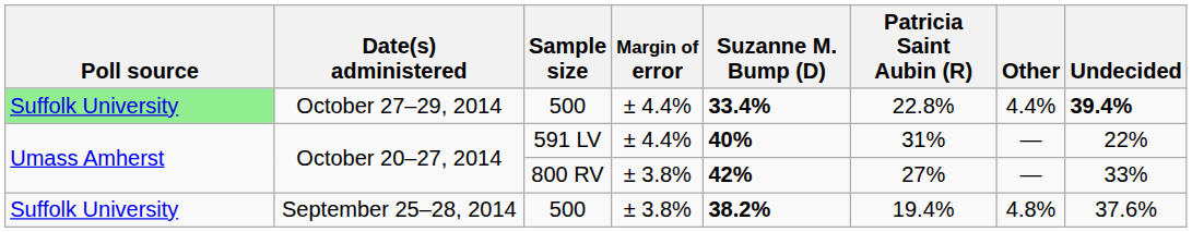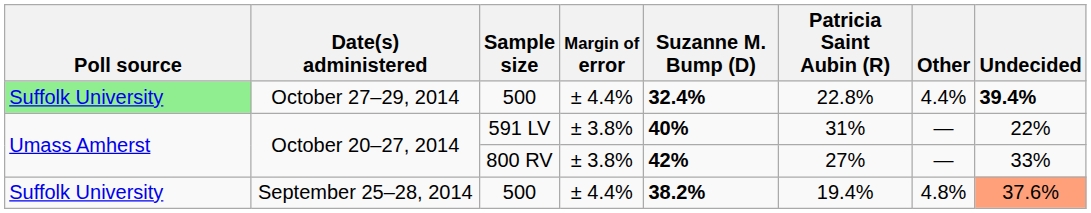October 27–29, 2014 | Suzanne M. Bump (D): 33.4% -> 32.4%
October 20–27, 2014 / 591 LV | Margin of error: ± 4.4% -> ± 3.8%
September 25–28, 2014 | Margin of error: ± 3.8% -> ± 4.4%
September 25–28, 2014 | Undecided: no background -> lightsalmon background
